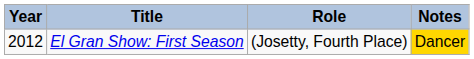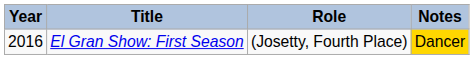El Gran Show: First Season | Year: 2012 -> 2016
